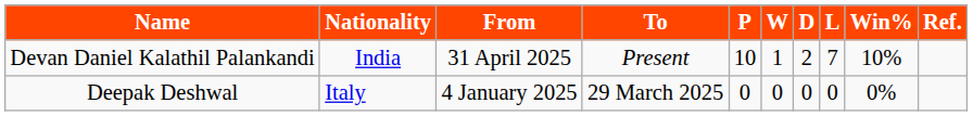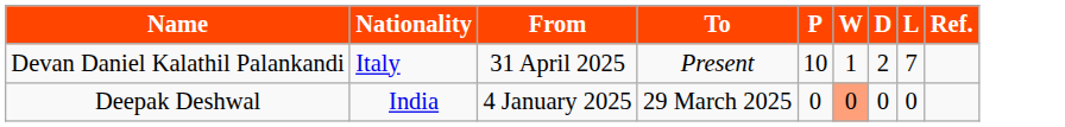- column: Win% | 10% | 0%
Devan Daniel Kalathil Palankandi | Nationality: India -> Italy
Deepak Deshwal | Nationality: Italy -> India
Deepak Deshwal | W: no background -> lightsalmon background
